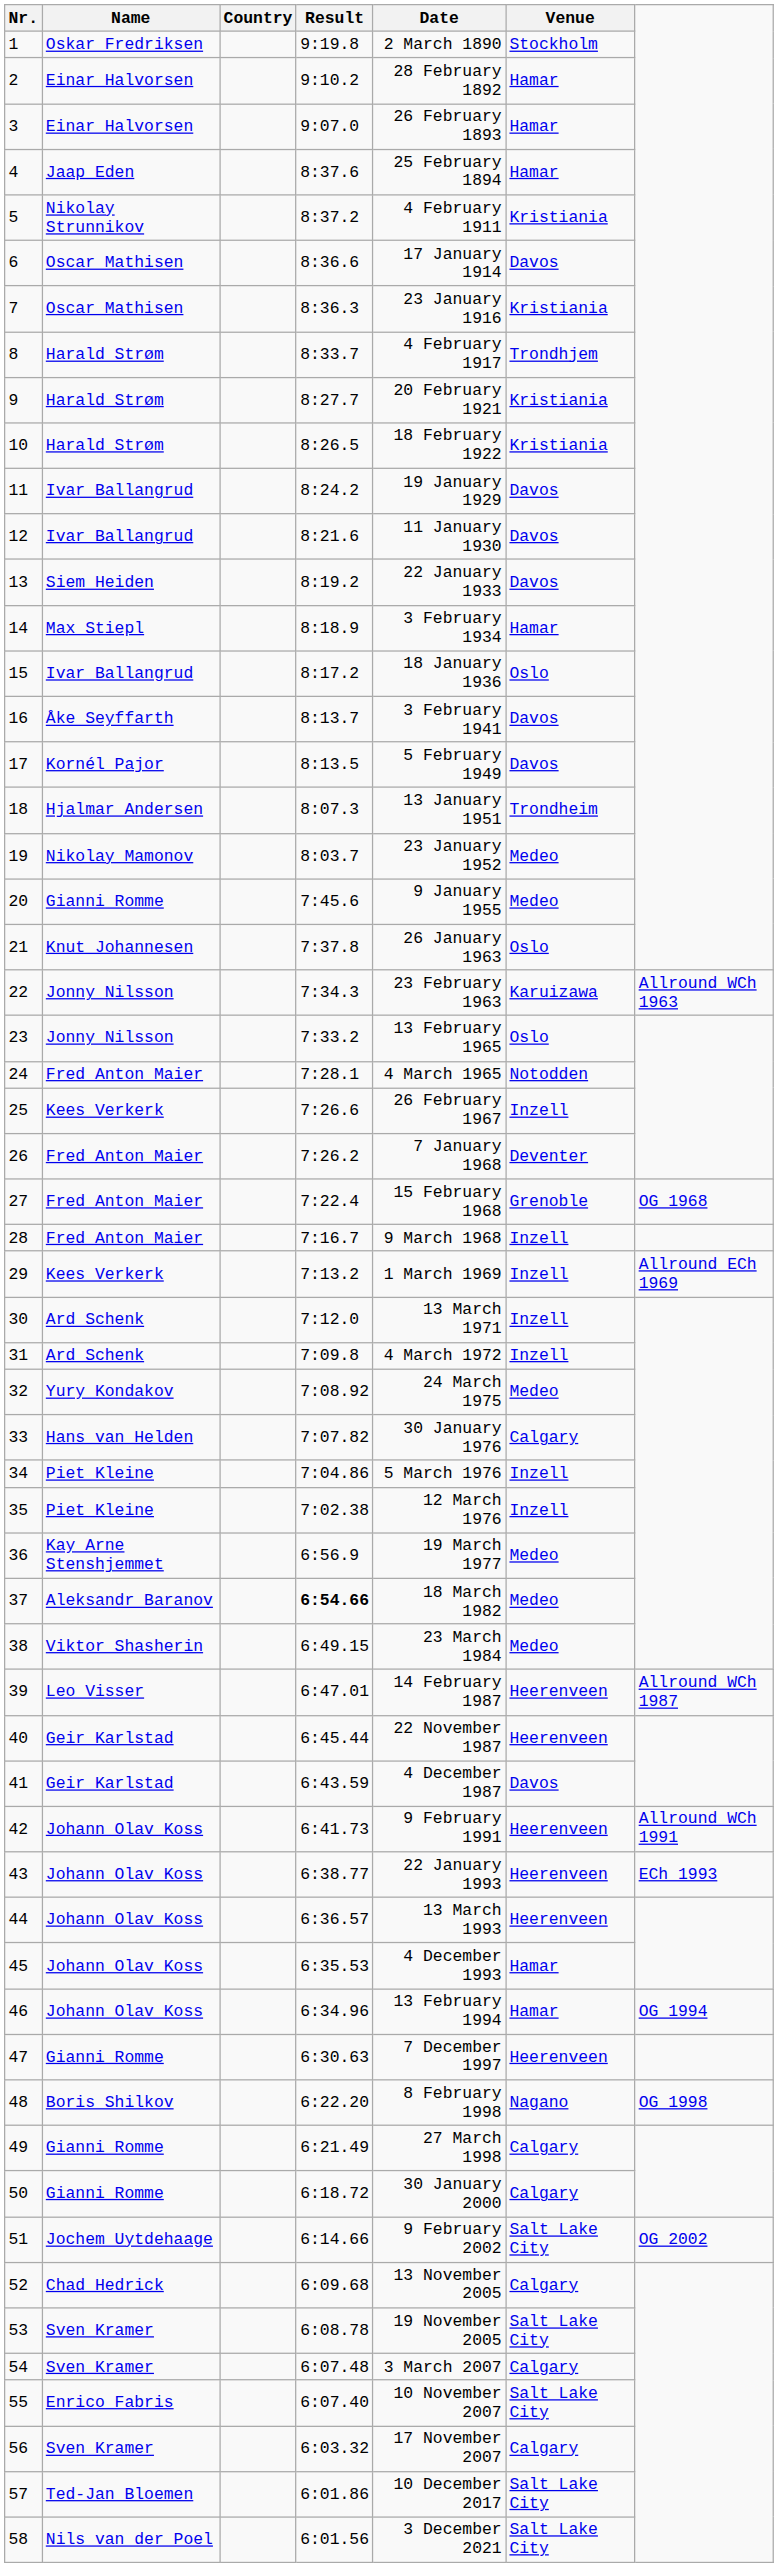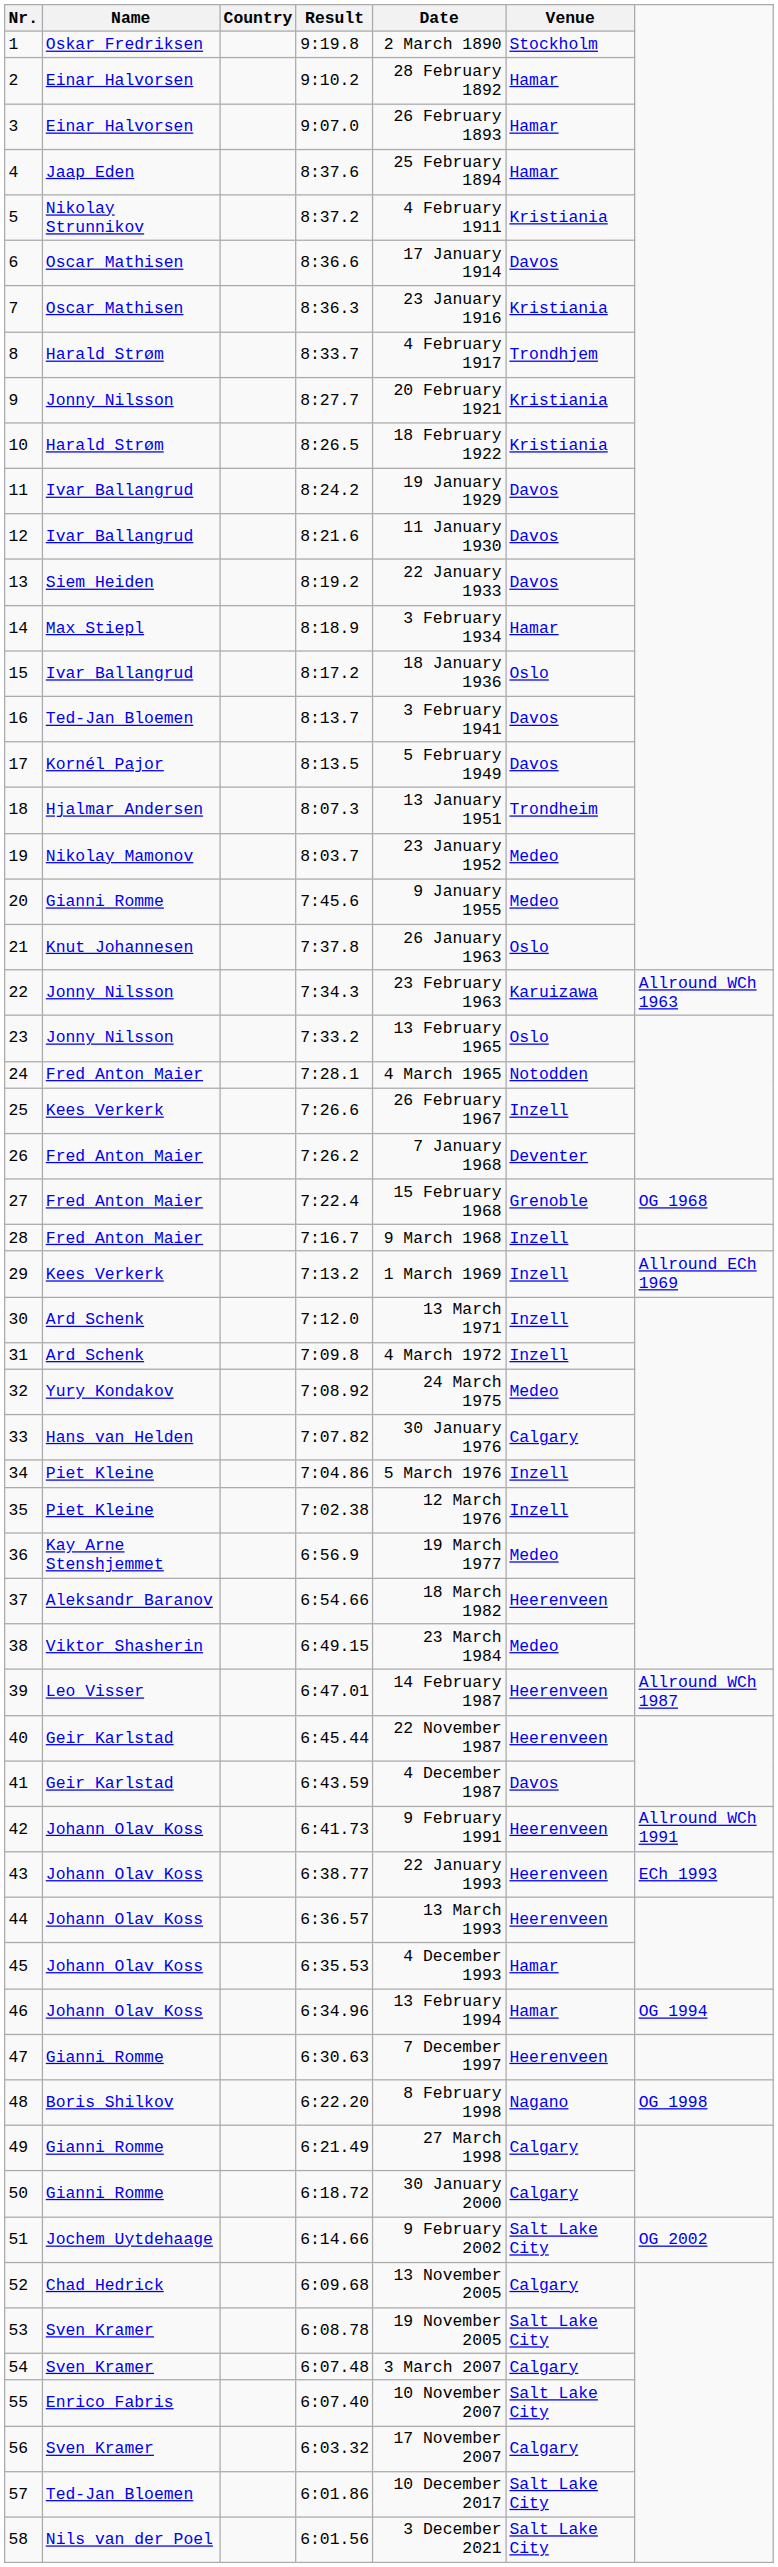9 | Name: Harald Strøm -> Jonny Nilsson
16 | Name: Åke Seyffarth -> Ted-Jan Bloemen
37 | Result: bold -> normal
37 | Venue: Medeo -> Heerenveen
